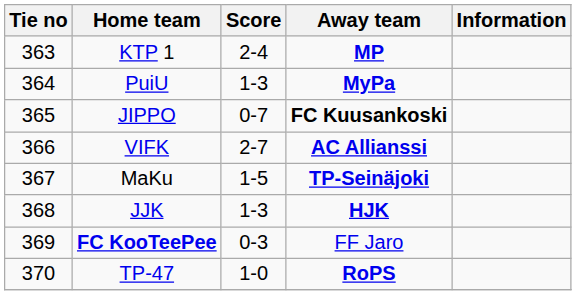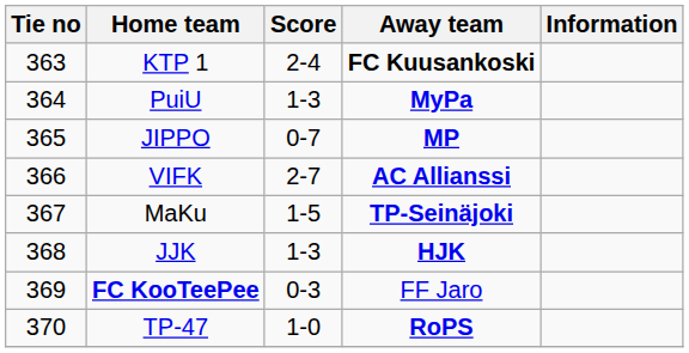KTP 1 | Away team: MP -> FC Kuusankoski
JIPPO | Away team: FC Kuusankoski -> MP
